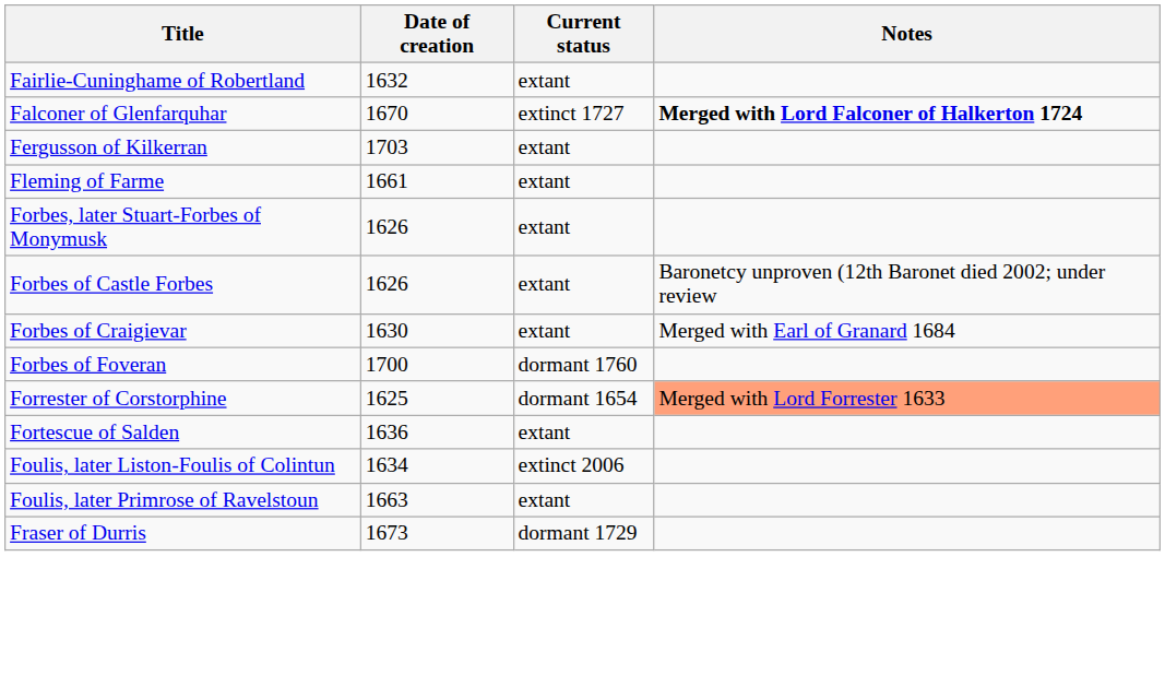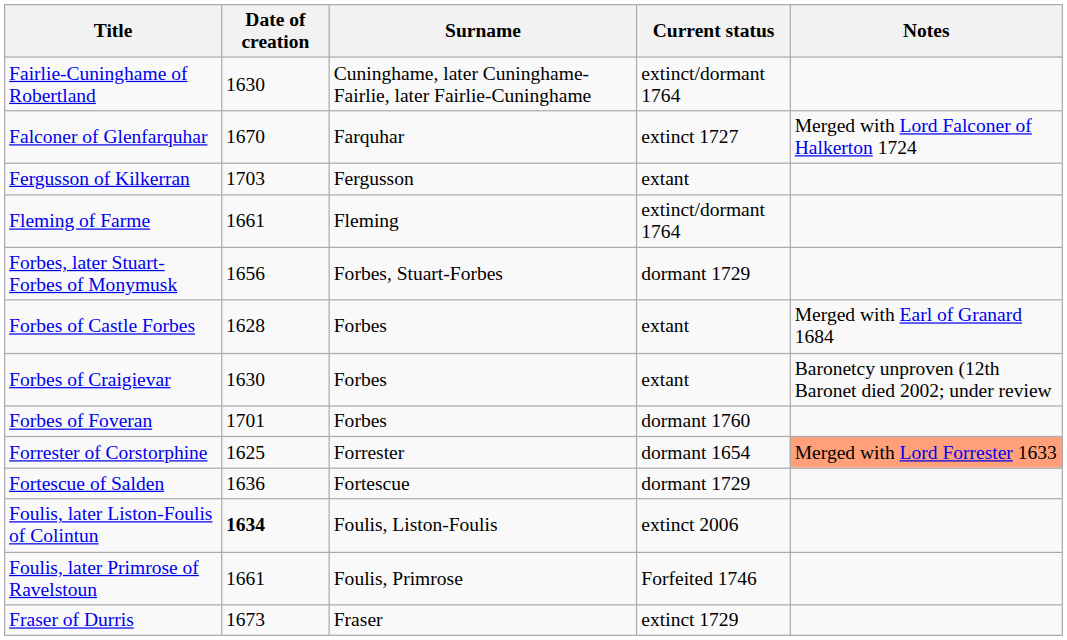+ column: Surname | Cuninghame, later Cuninghame-Fairlie, later Fairlie-Cuninghame | Farquhar | Fergusson | Fleming | Forbes, Stuart-Forbes | Forbes | Forbes | Forbes | Forrester | Fortescue | Foulis, Liston-Foulis | Foulis, Primrose | Fraser
Fairlie-Cuninghame of Robertland | Date of creation: 1632 -> 1630
Fairlie-Cuninghame of Robertland | Current status: extant -> extinct/dormant 1764
Falconer of Glenfarquhar | Notes: bold -> normal
Fleming of Farme | Current status: extant -> extinct/dormant 1764
Forbes, later Stuart-Forbes of Monymusk | Date of creation: 1626 -> 1656
Forbes, later Stuart-Forbes of Monymusk | Current status: extant -> dormant 1729
Forbes of Castle Forbes | Date of creation: 1626 -> 1628
Forbes of Castle Forbes | Notes: Baronetcy unproven (12th Baronet died 2002; under review -> Merged with Earl of Granard 1684
Forbes of Craigievar | Notes: Merged with Earl of Granard 1684 -> Baronetcy unproven (12th Baronet died 2002; under review
Forbes of Foveran | Date of creation: 1700 -> 1701
Fortescue of Salden | Current status: extant -> dormant 1729
Foulis, later Liston-Foulis of Colintun | Date of creation: normal -> bold
Foulis, later Primrose of Ravelstoun | Date of creation: 1663 -> 1661
Foulis, later Primrose of Ravelstoun | Current status: extant -> Forfeited 1746
Fraser of Durris | Current status: dormant 1729 -> extinct 1729
